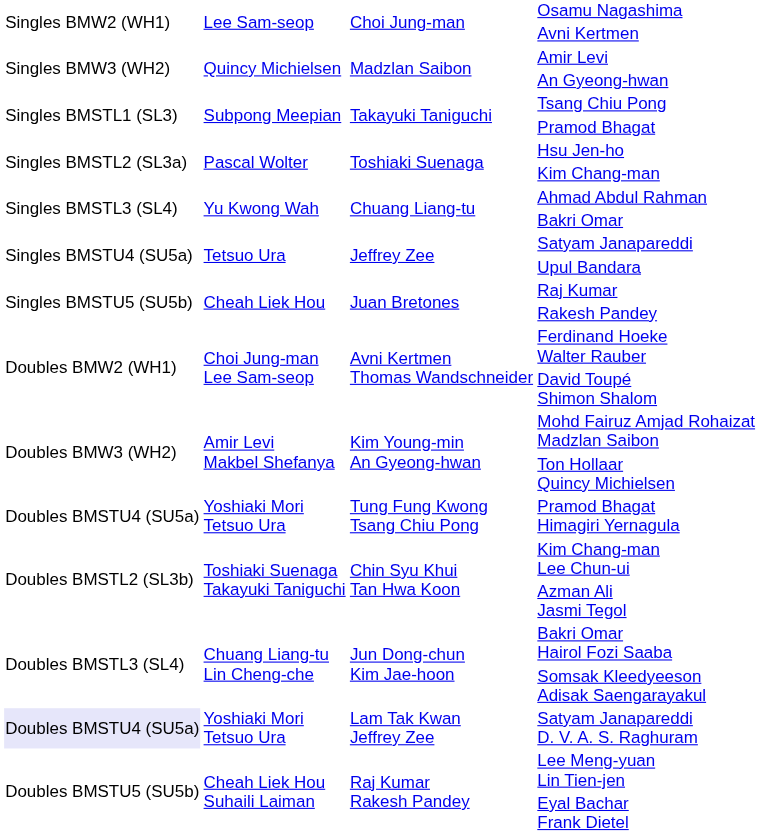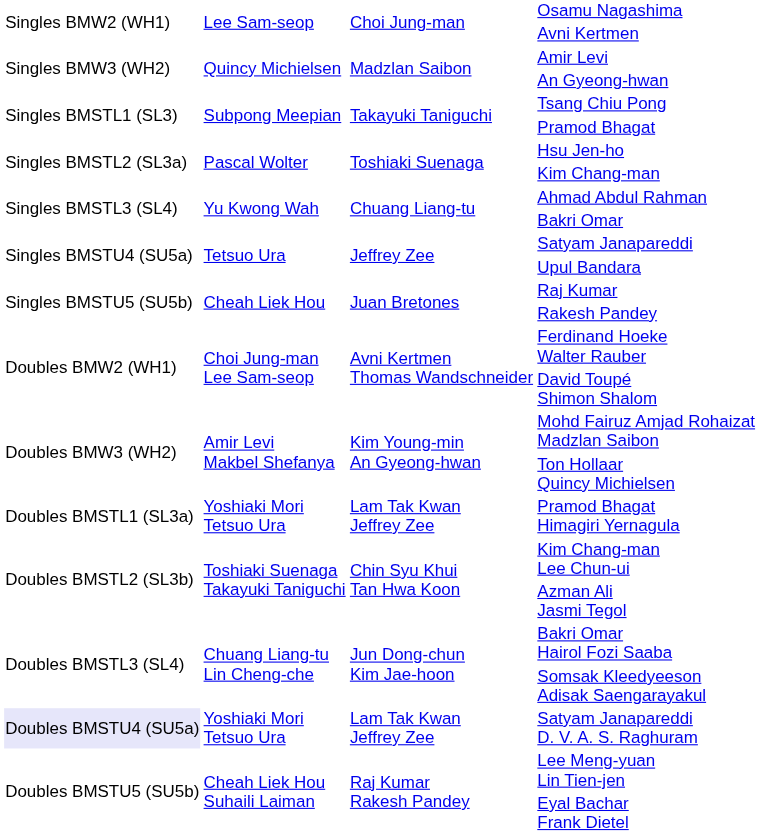Pramod Bhagat Himagiri Yernagula | column 1: Doubles BMSTU4 (SU5a) -> Doubles BMSTL1 (SL3a)
Pramod Bhagat Himagiri Yernagula | column 3: Tung Fung Kwong Tsang Chiu Pong -> Lam Tak Kwan Jeffrey Zee
